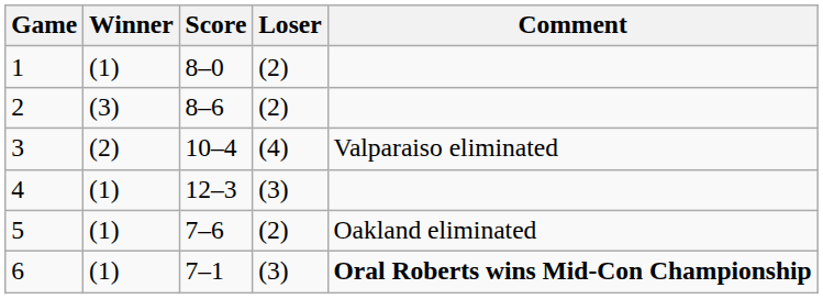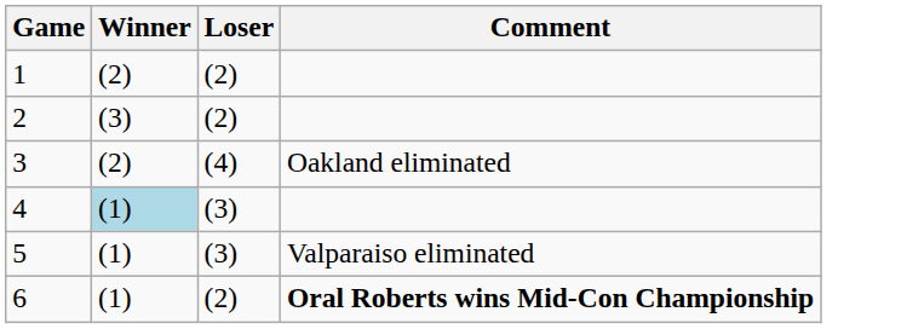- column: Score | 8–0 | 8–6 | 10–4 | 12–3 | 7–6 | 7–1
1 | Winner: (1) -> (2)
3 | Comment: Valparaiso eliminated -> Oakland eliminated
4 | Winner: no background -> lightblue background
5 | Loser: (2) -> (3)
5 | Comment: Oakland eliminated -> Valparaiso eliminated
6 | Loser: (3) -> (2)
